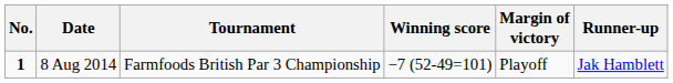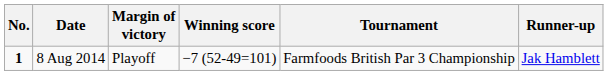columns swapped: Tournament <-> Margin of victory
